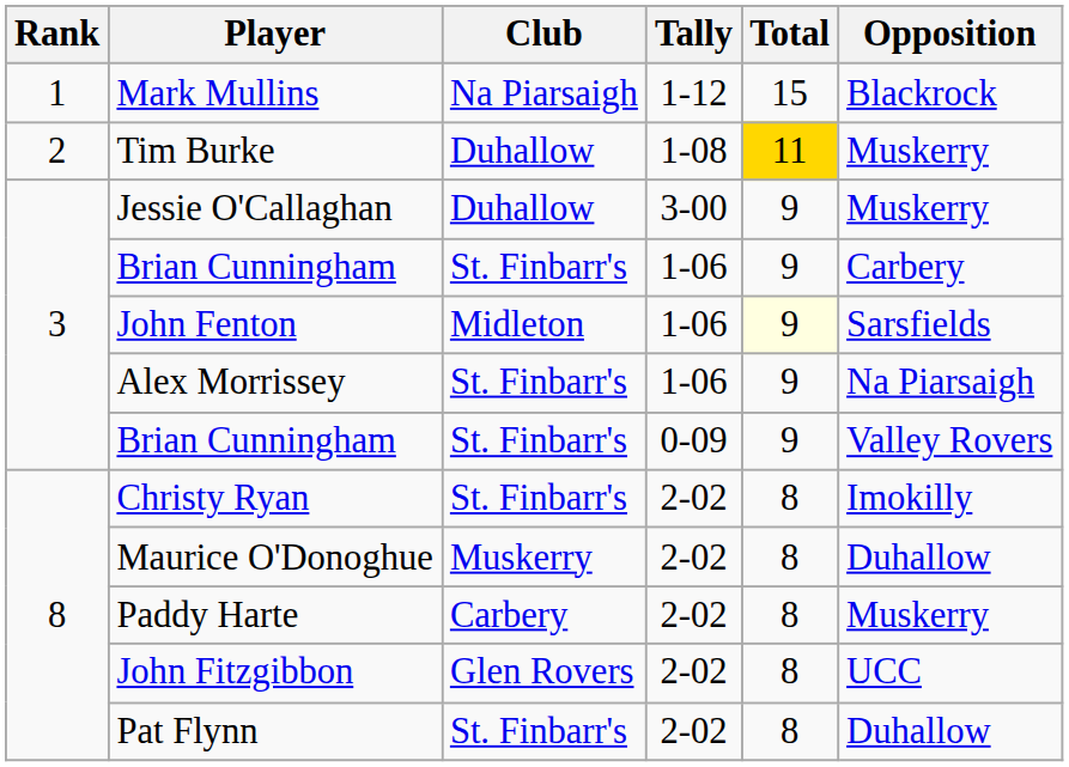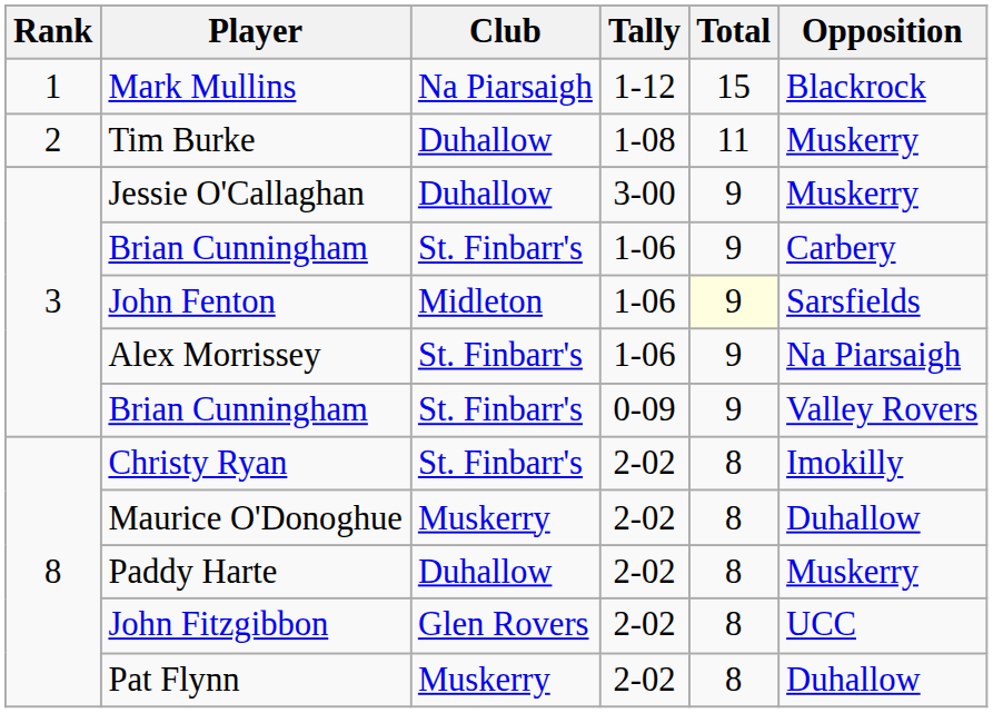Tim Burke | Total: gold background -> no background
Paddy Harte | Club: Carbery -> Duhallow
Pat Flynn | Club: St. Finbarr's -> Muskerry
